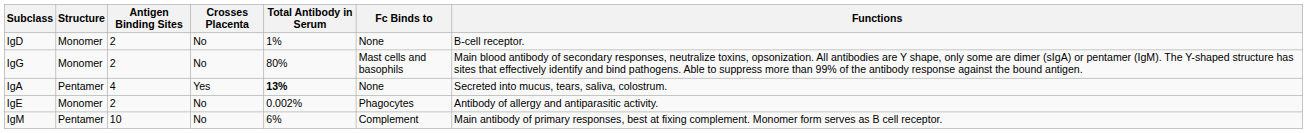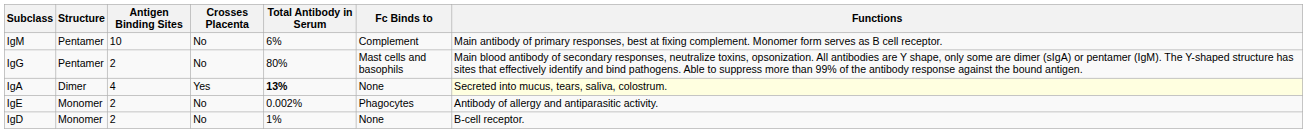rows swapped: IgM <-> IgD
IgG | Structure: Monomer -> Pentamer
IgA | Structure: Pentamer -> Dimer
IgA | Functions: no background -> lightyellow background
